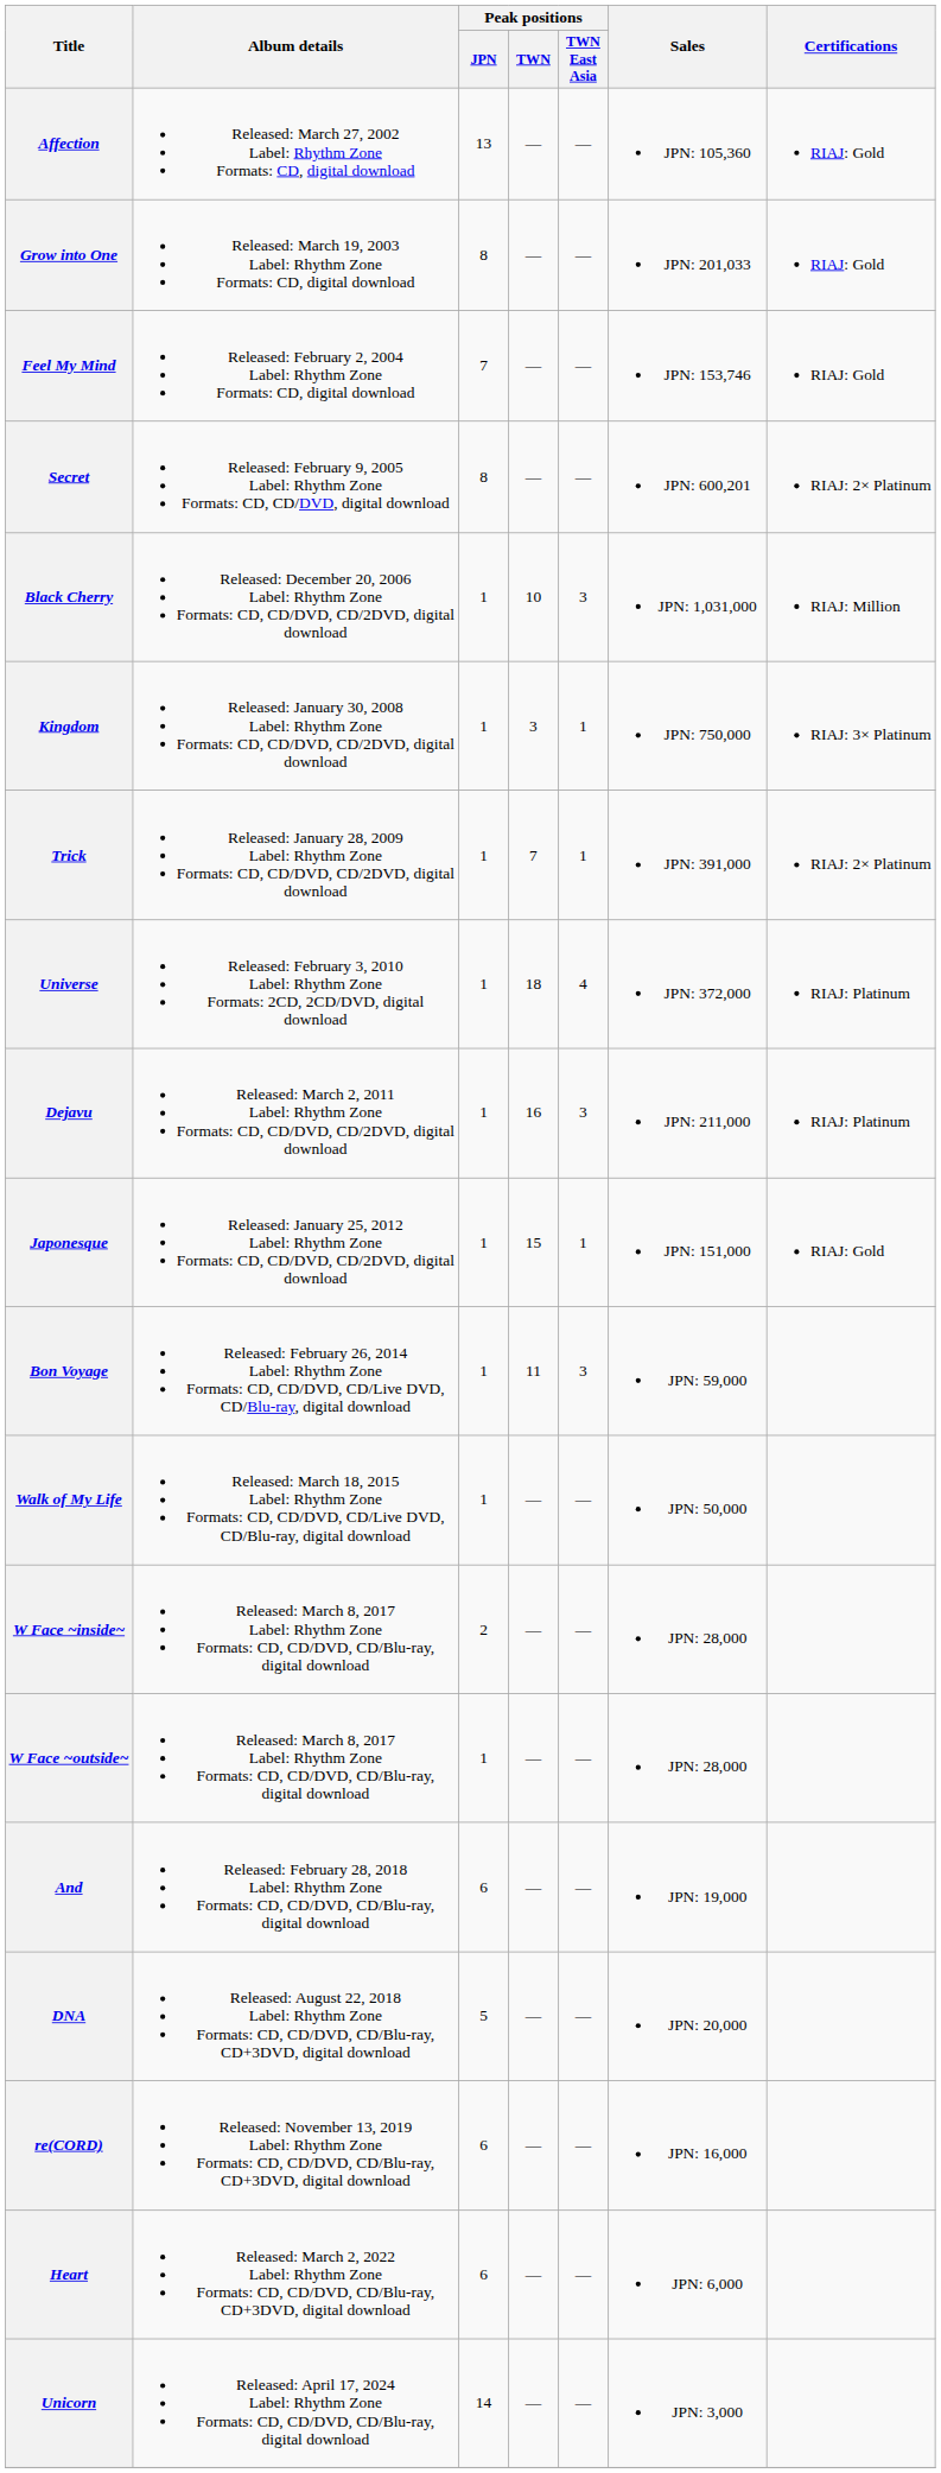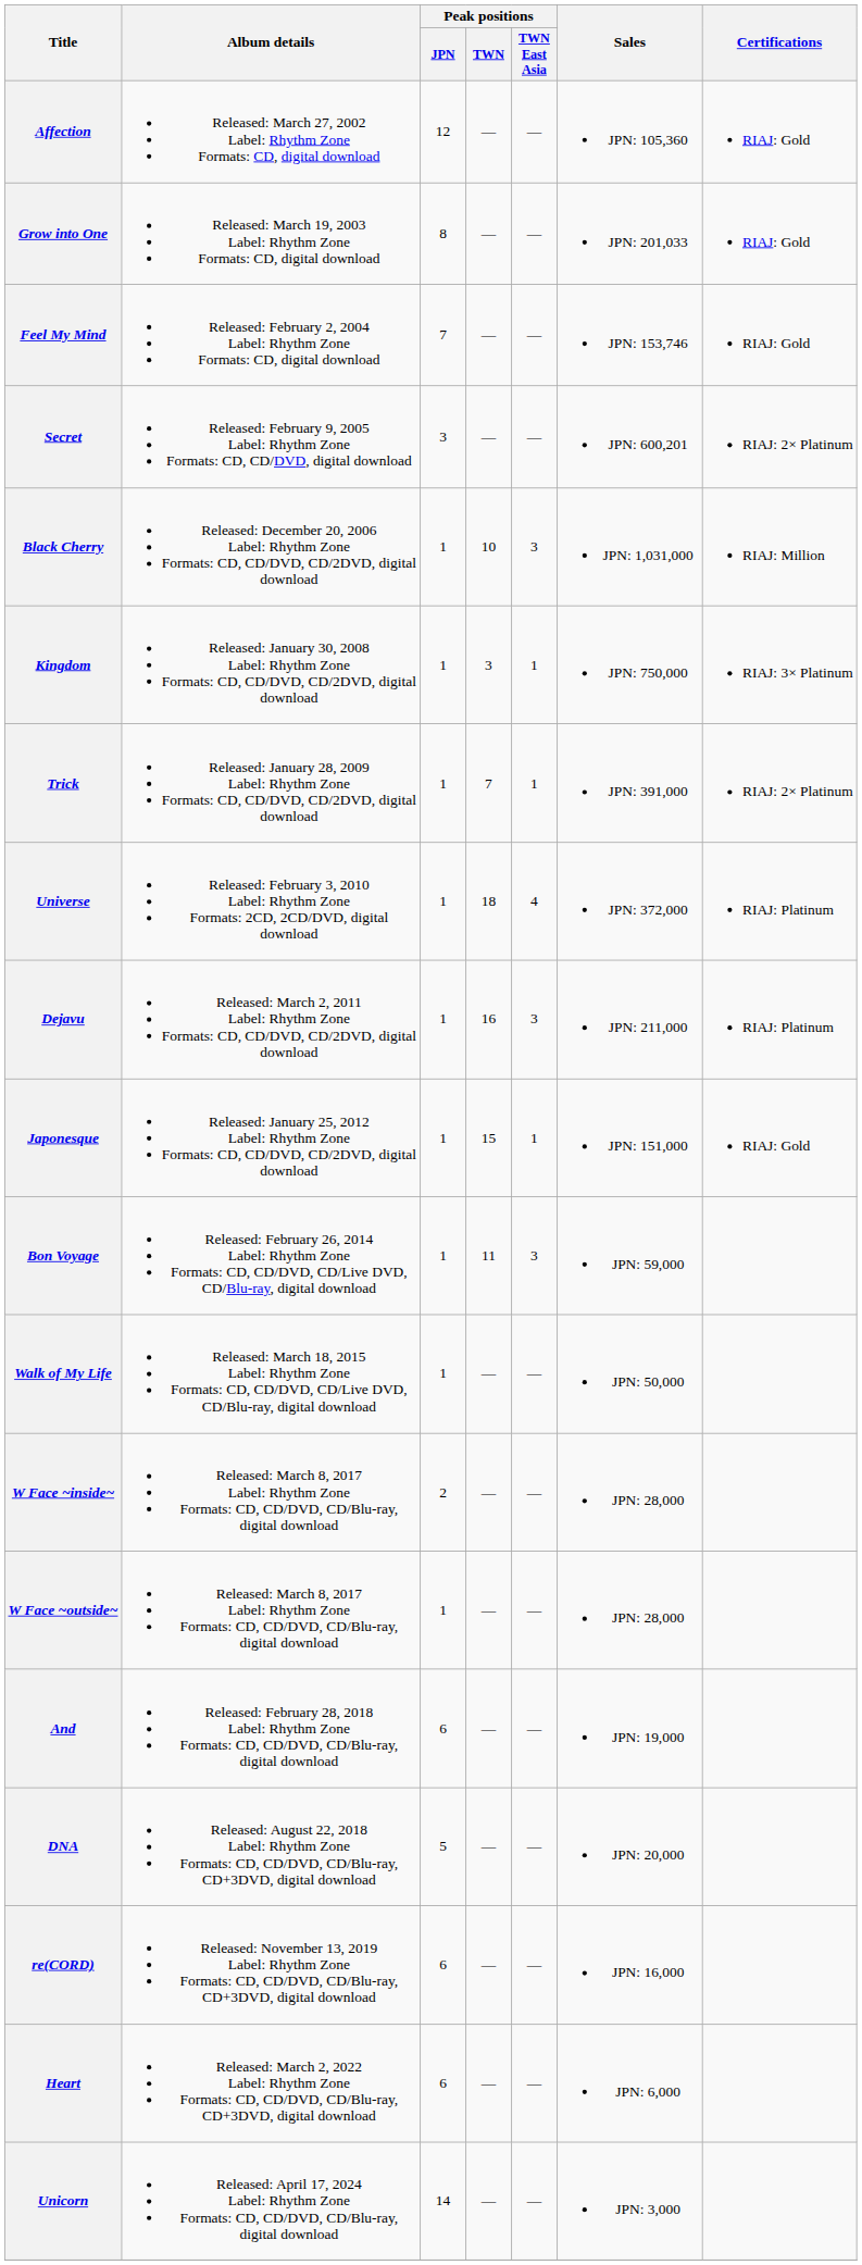Affection | Peak positions / JPN: 13 -> 12
Secret | Peak positions / JPN: 8 -> 3
